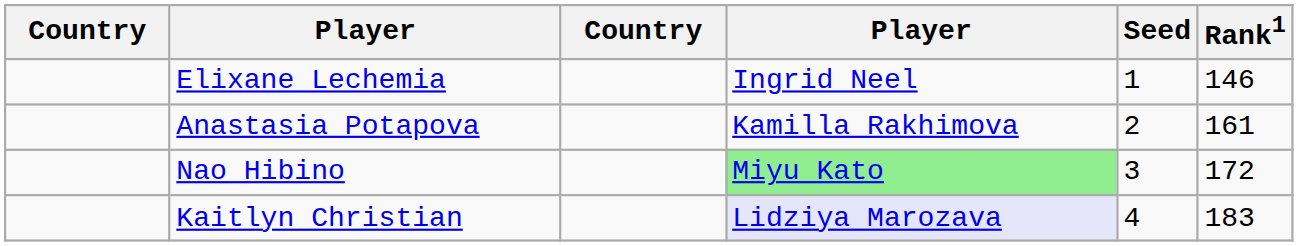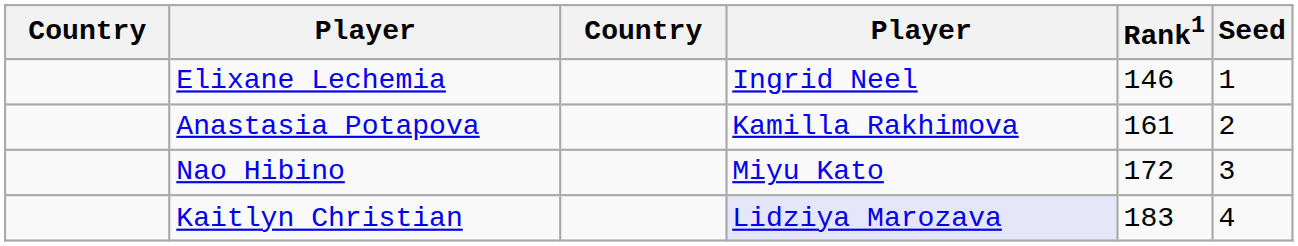columns swapped: Rank1 <-> Seed
Nao Hibino | column 4: lightgreen background -> no background
